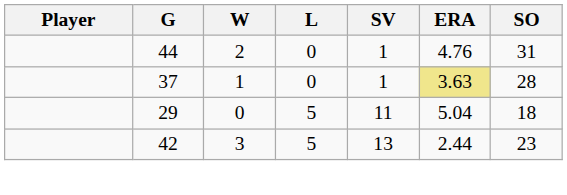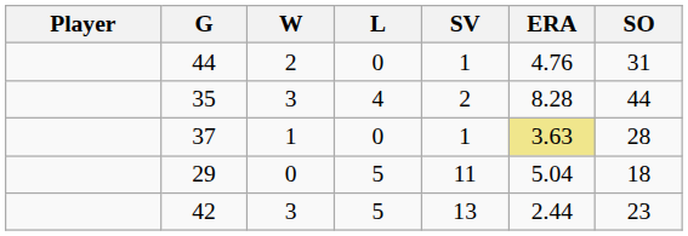+ row: 35 | 3 | 4 | 2 | 8.28 | 44
